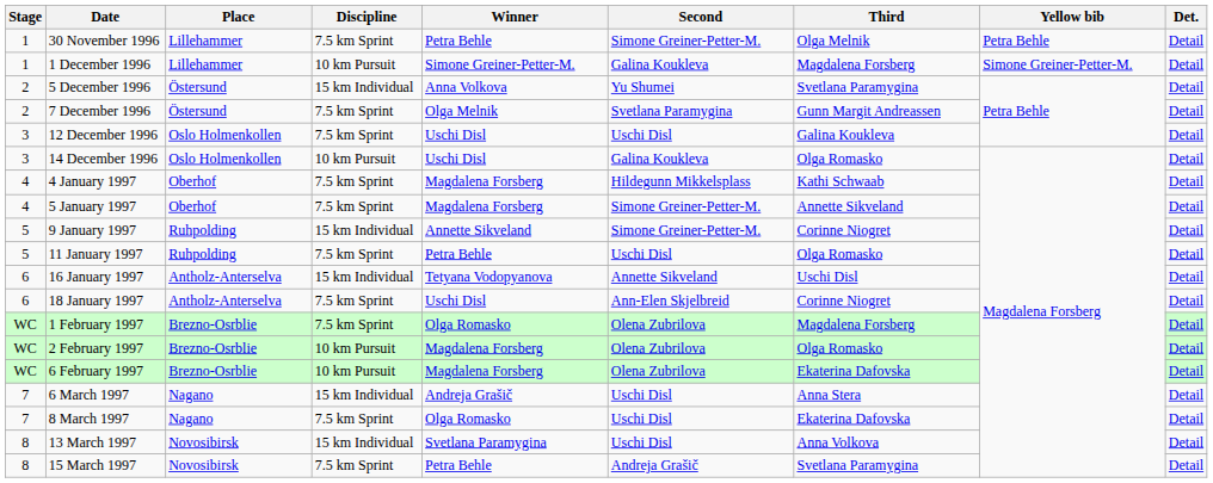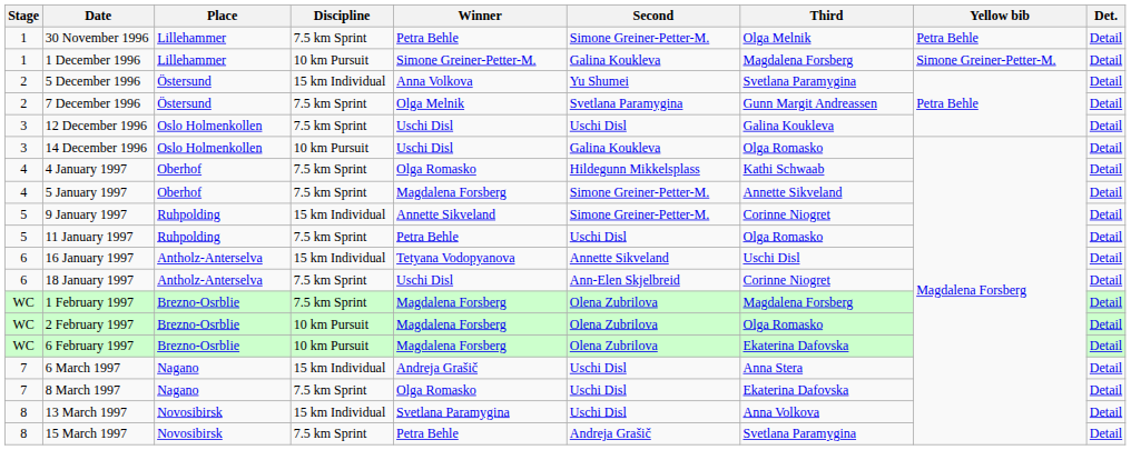4 January 1997 | Winner: Magdalena Forsberg -> Olga Romasko
1 February 1997 | Winner: Olga Romasko -> Magdalena Forsberg
